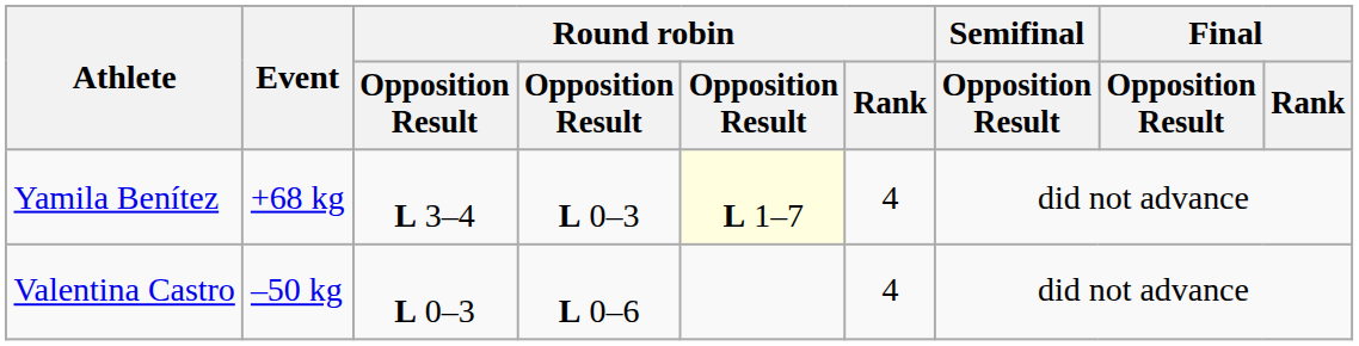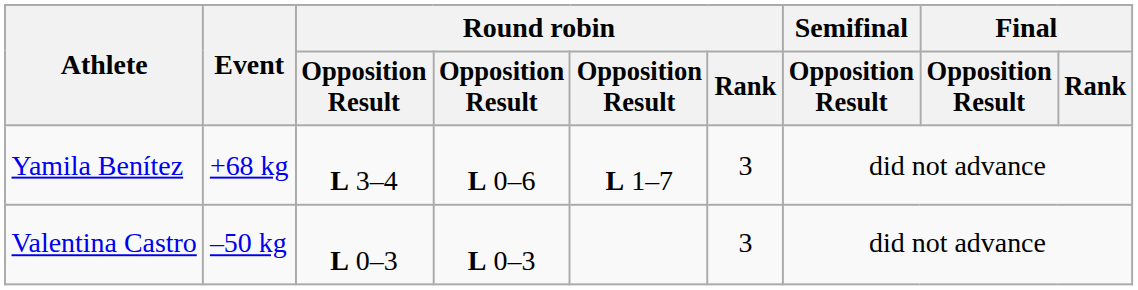Yamila Benítez | column 4: L 0–3 -> L 0–6
Yamila Benítez | column 5: lightyellow background -> no background
Yamila Benítez | Round robin / Rank: 4 -> 3
Valentina Castro | column 4: L 0–6 -> L 0–3
Valentina Castro | Round robin / Rank: 4 -> 3
